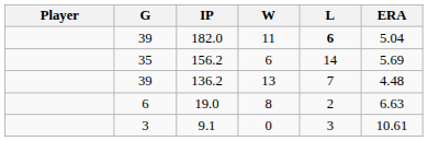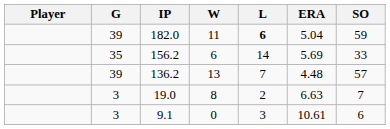+ column: SO | 59 | 33 | 57 | 7 | 6
19.0 | G: 6 -> 3
